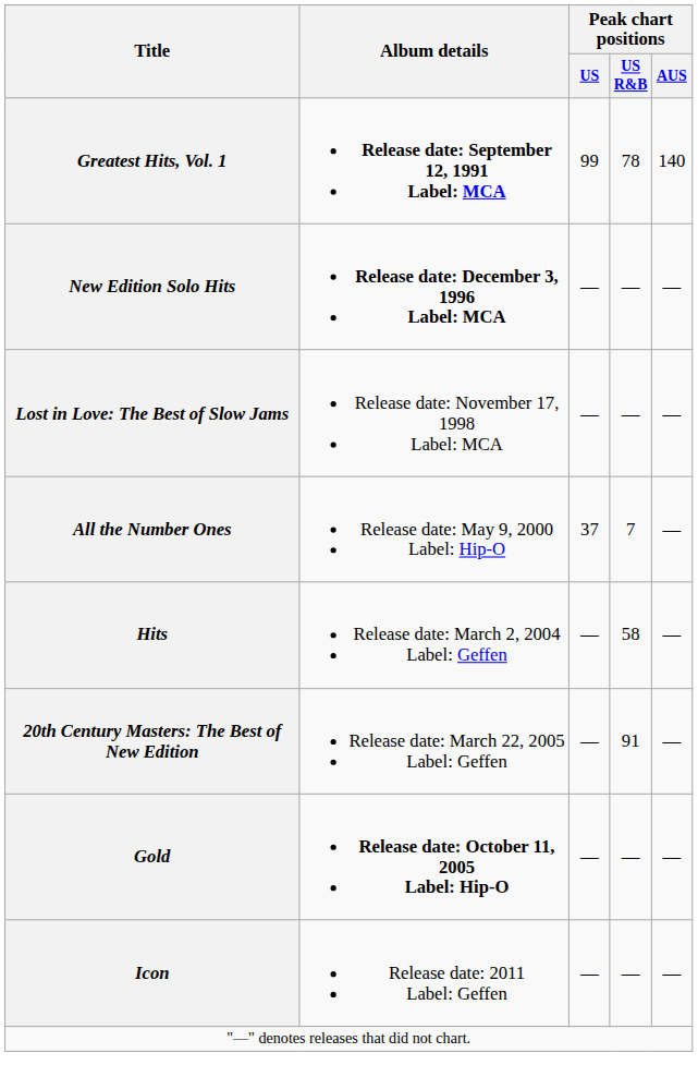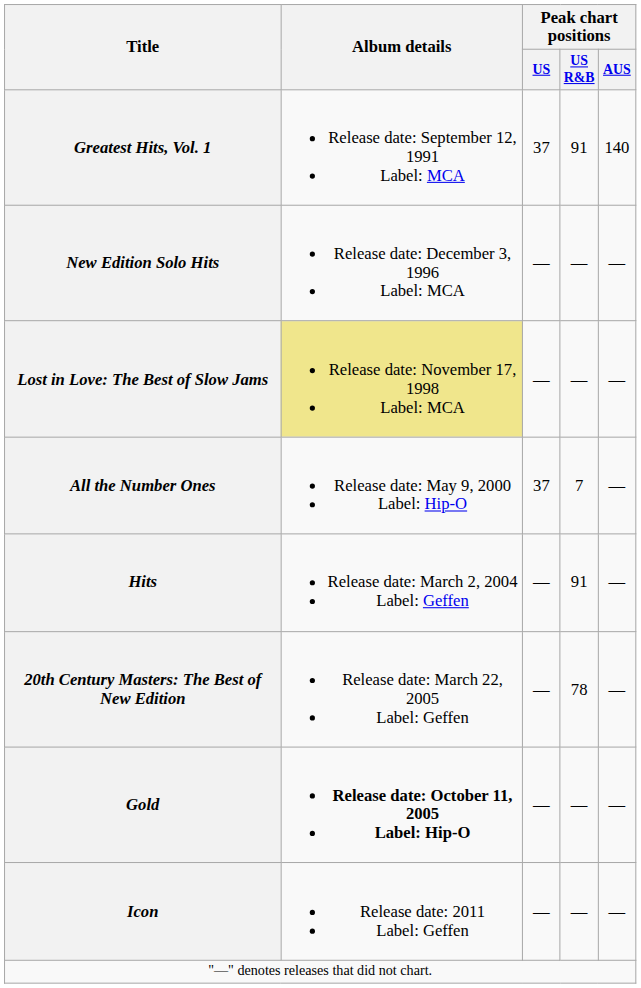Greatest Hits, Vol. 1 | Album details: bold -> normal
Greatest Hits, Vol. 1 | Peak chart positions / US: 99 -> 37
Greatest Hits, Vol. 1 | Peak chart positions / US R&B: 78 -> 91
New Edition Solo Hits | Album details: bold -> normal
Lost in Love: The Best of Slow Jams | Album details: no background -> khaki background
Hits | Peak chart positions / US R&B: 58 -> 91
20th Century Masters: The Best of New Edition | Peak chart positions / US R&B: 91 -> 78
